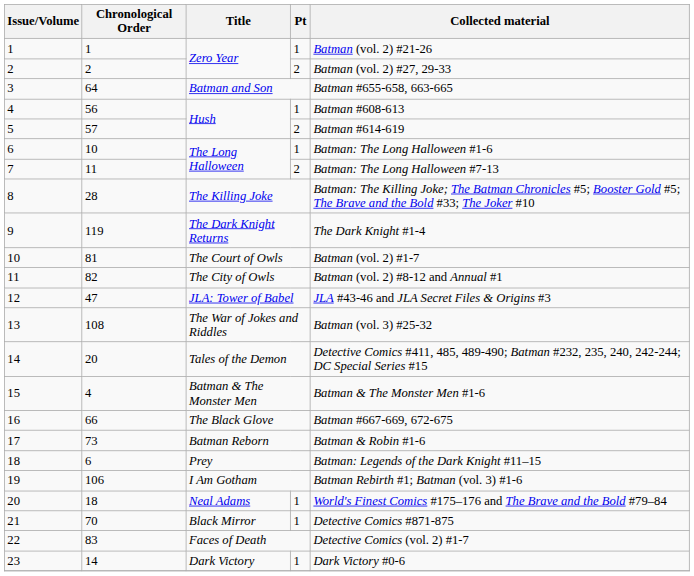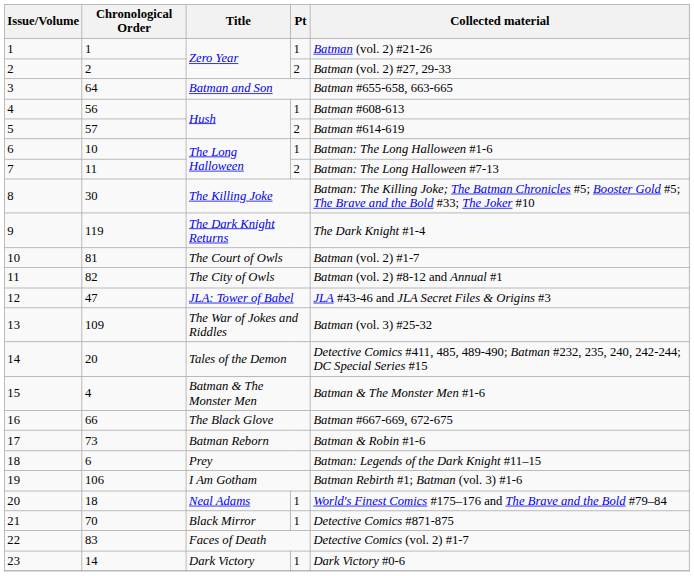8 | Chronological Order: 28 -> 30
13 | Chronological Order: 108 -> 109
